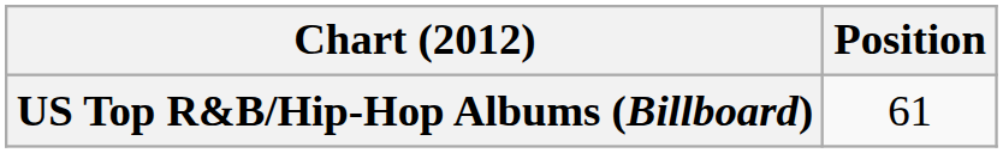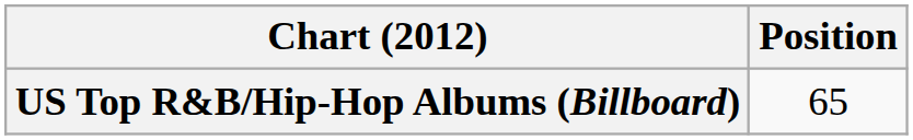US Top R&B/Hip-Hop Albums (Billboard) | Position: 61 -> 65
